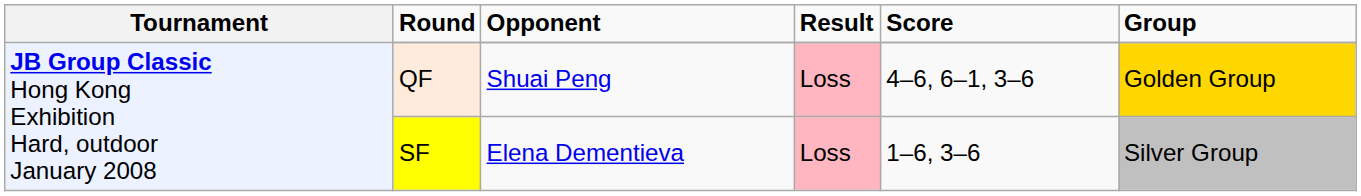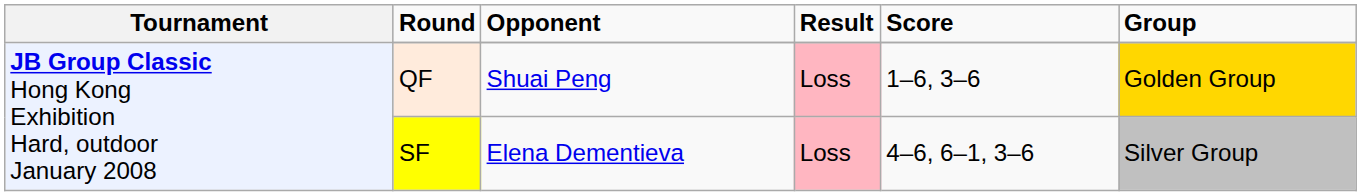QF | column 5: 4–6, 6–1, 3–6 -> 1–6, 3–6
SF | column 5: 1–6, 3–6 -> 4–6, 6–1, 3–6
